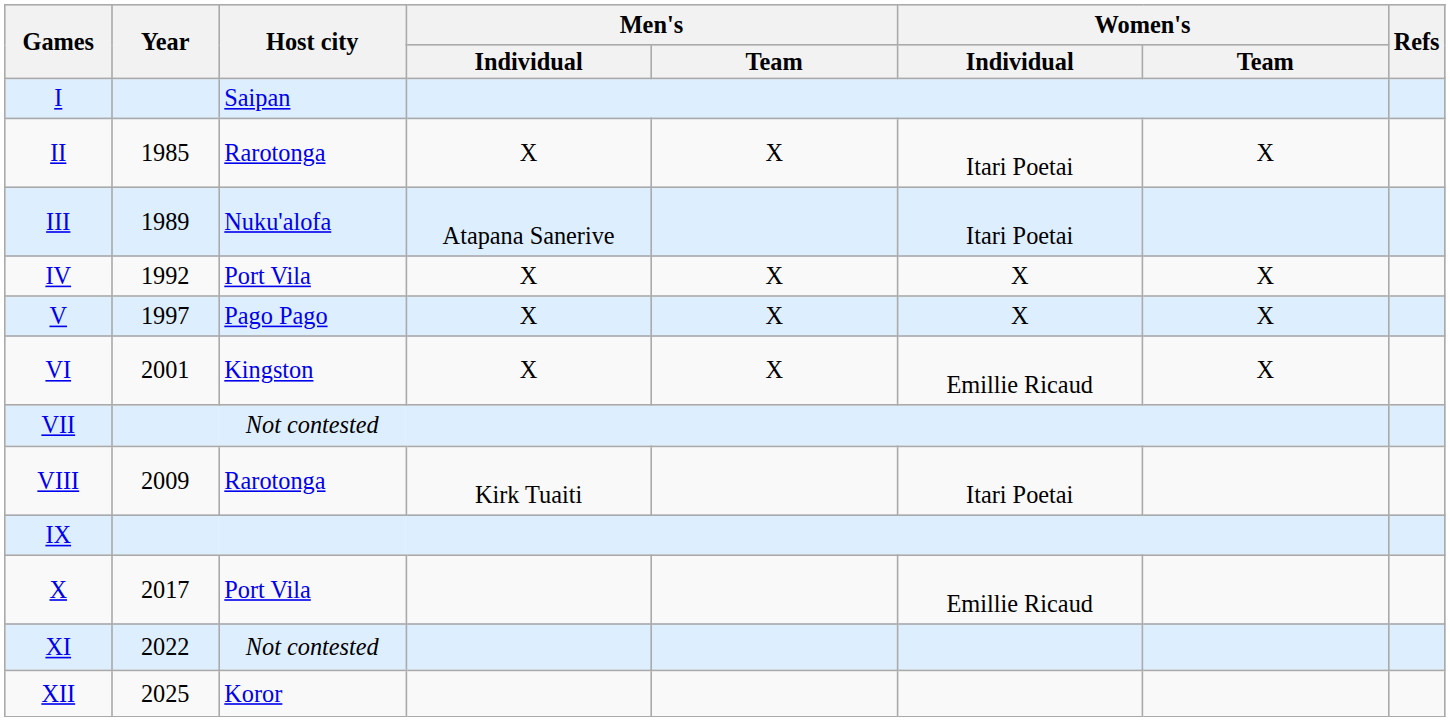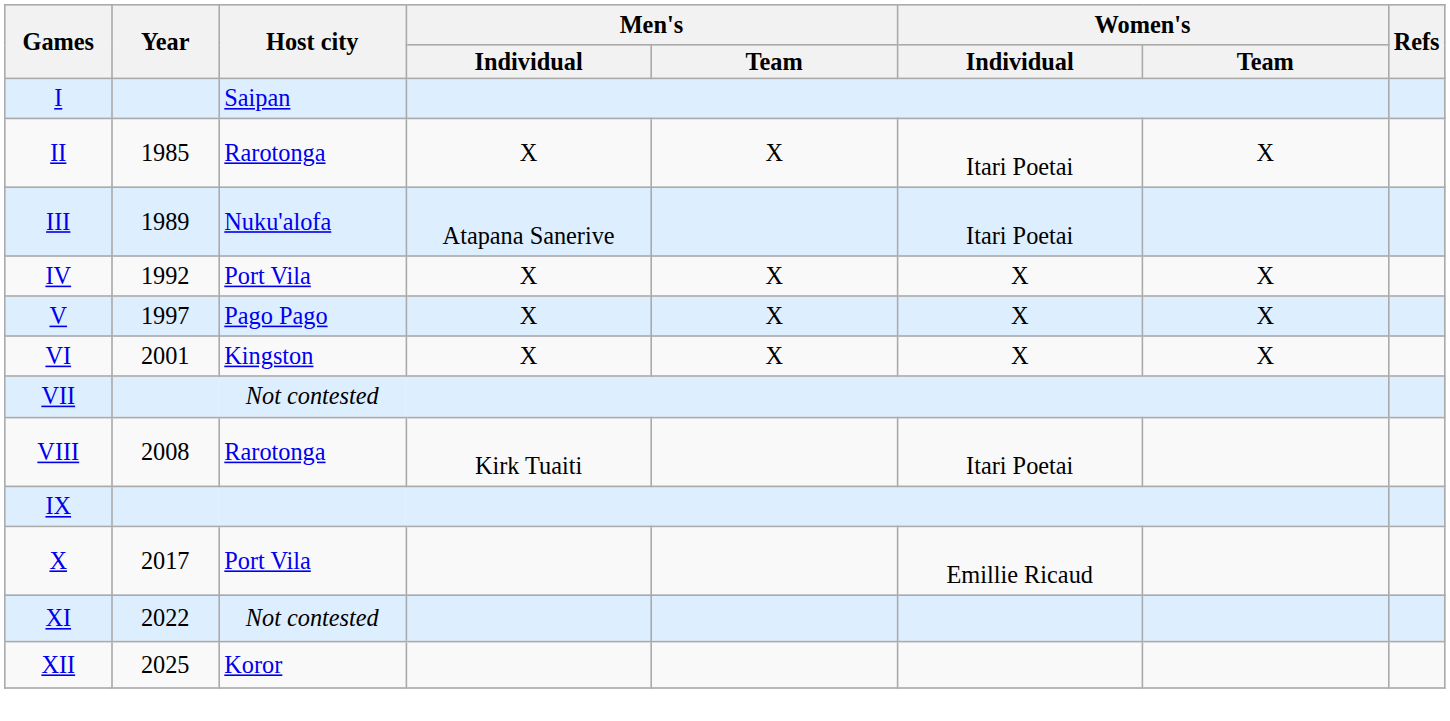VI | Women's / Individual: Emillie Ricaud -> X
VIII | Year: 2009 -> 2008
